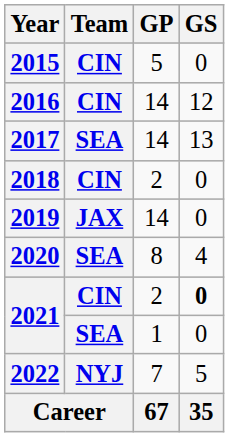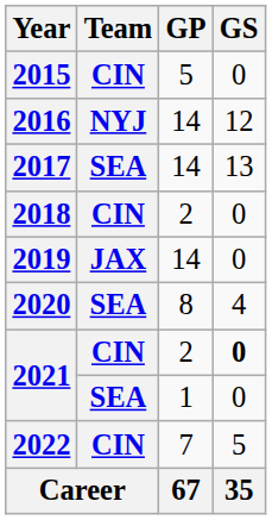2016 | Team: CIN -> NYJ
2022 | Team: NYJ -> CIN
